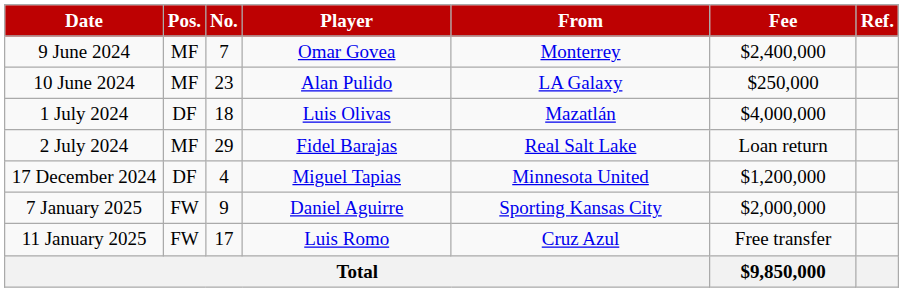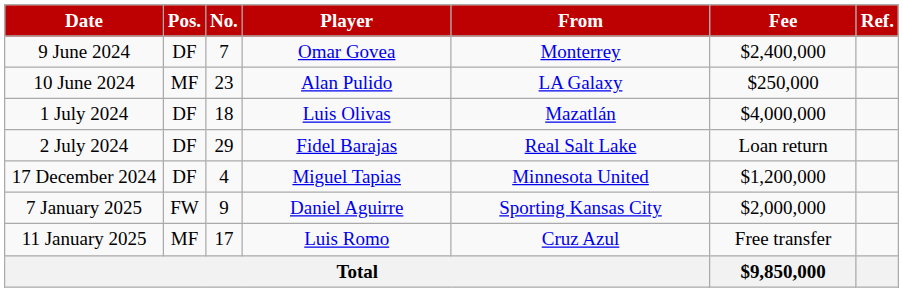9 June 2024 | Pos.: MF -> DF
2 July 2024 | Pos.: MF -> DF
11 January 2025 | Pos.: FW -> MF
